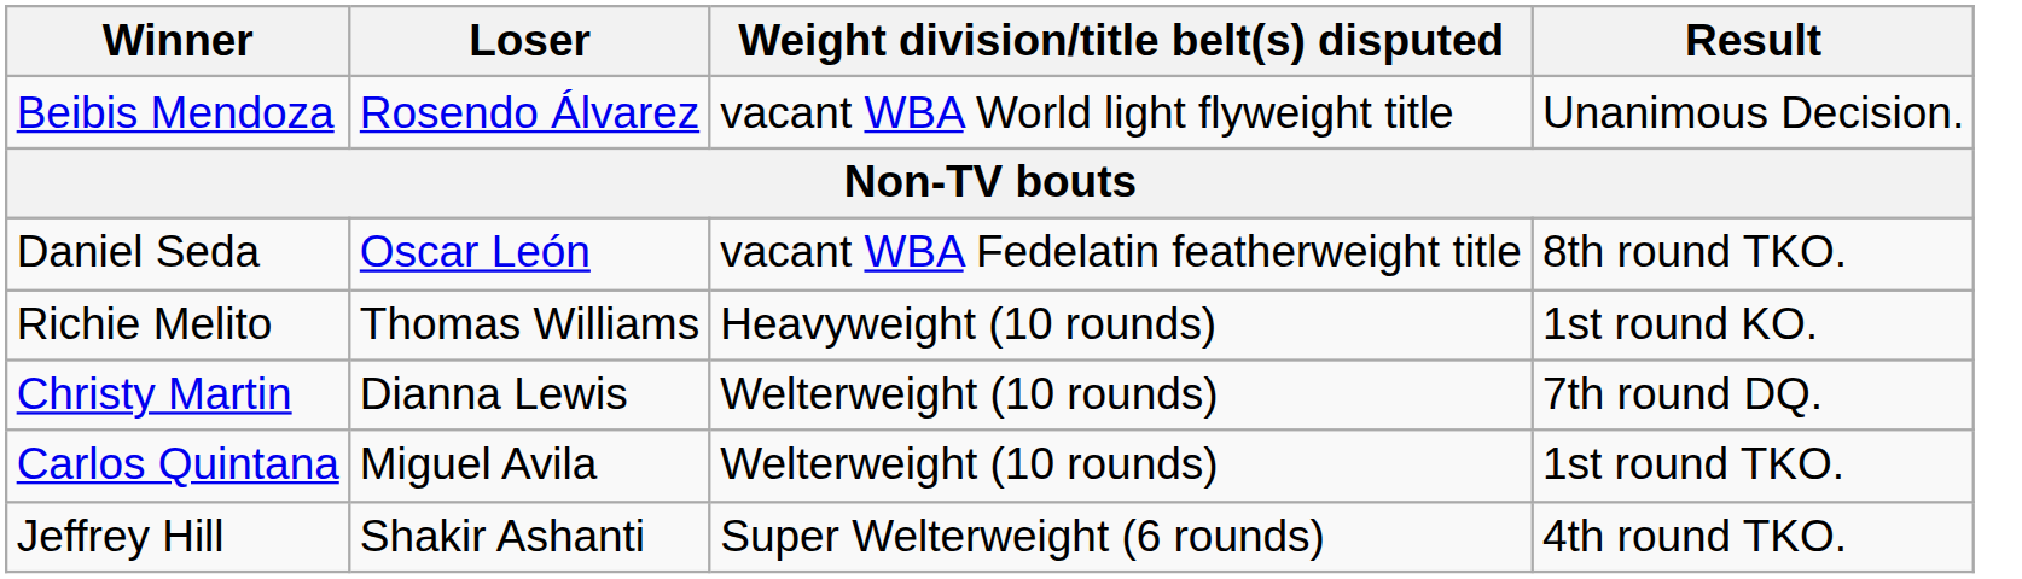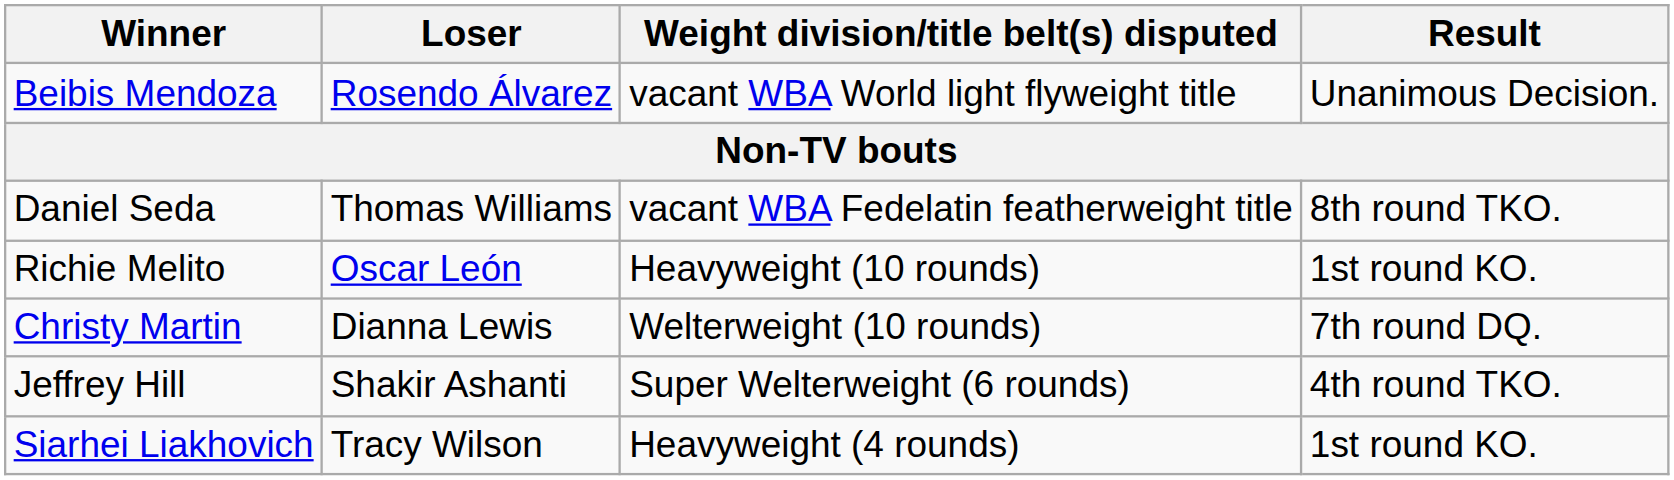Daniel Seda | Loser: Oscar León -> Thomas Williams
Richie Melito | Loser: Thomas Williams -> Oscar León
- row: Carlos Quintana | Miguel Avila | Welterweight (10 rounds) | 1st round TKO.
+ row: Siarhei Liakhovich | Tracy Wilson | Heavyweight (4 rounds) | 1st round KO.
